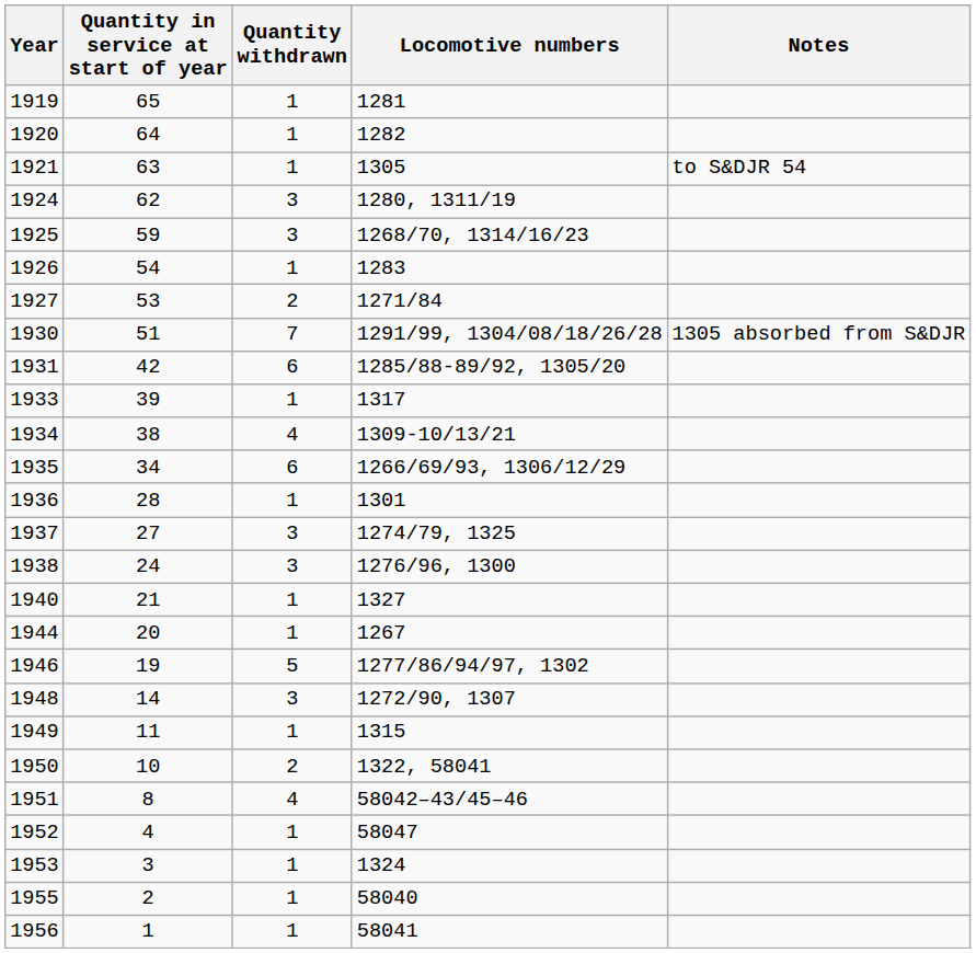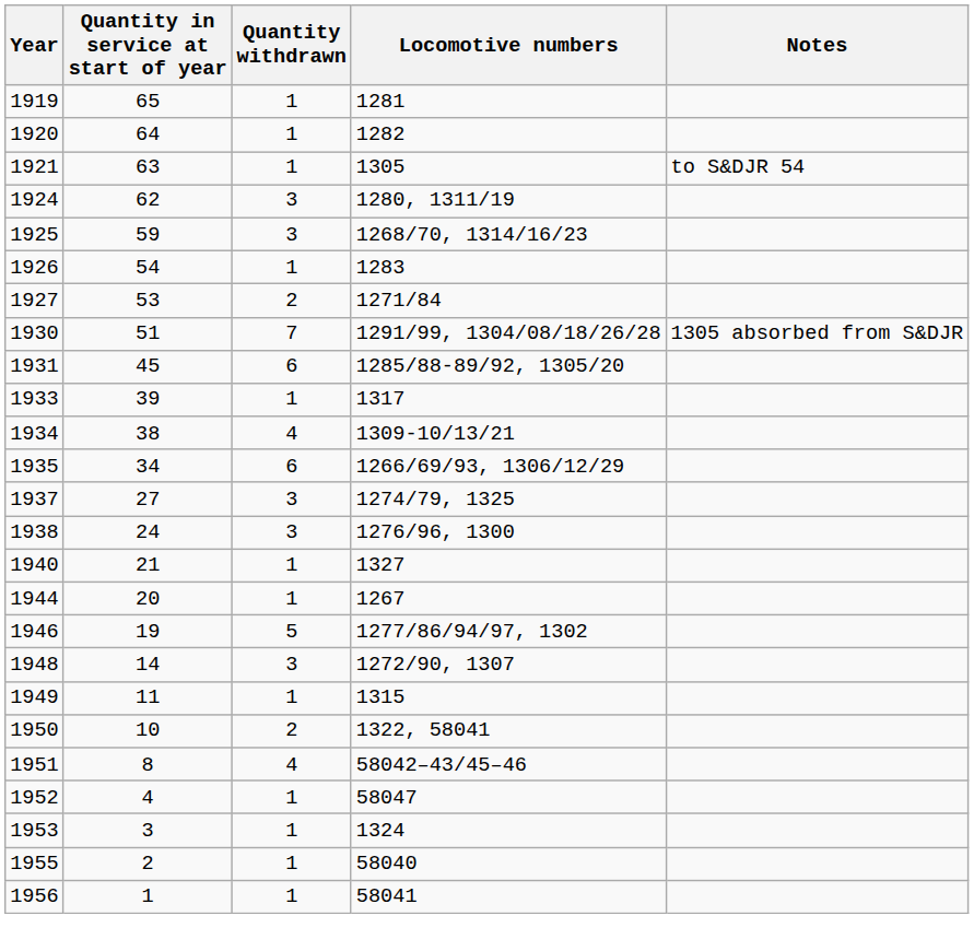1931 | Quantity in service at start of year: 42 -> 45
- row: 1936 | 28 | 1 | 1301
